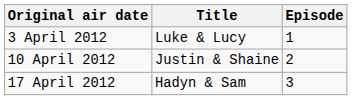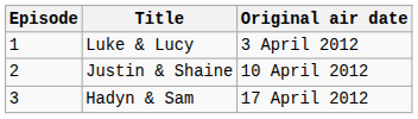columns swapped: Episode <-> Original air date
